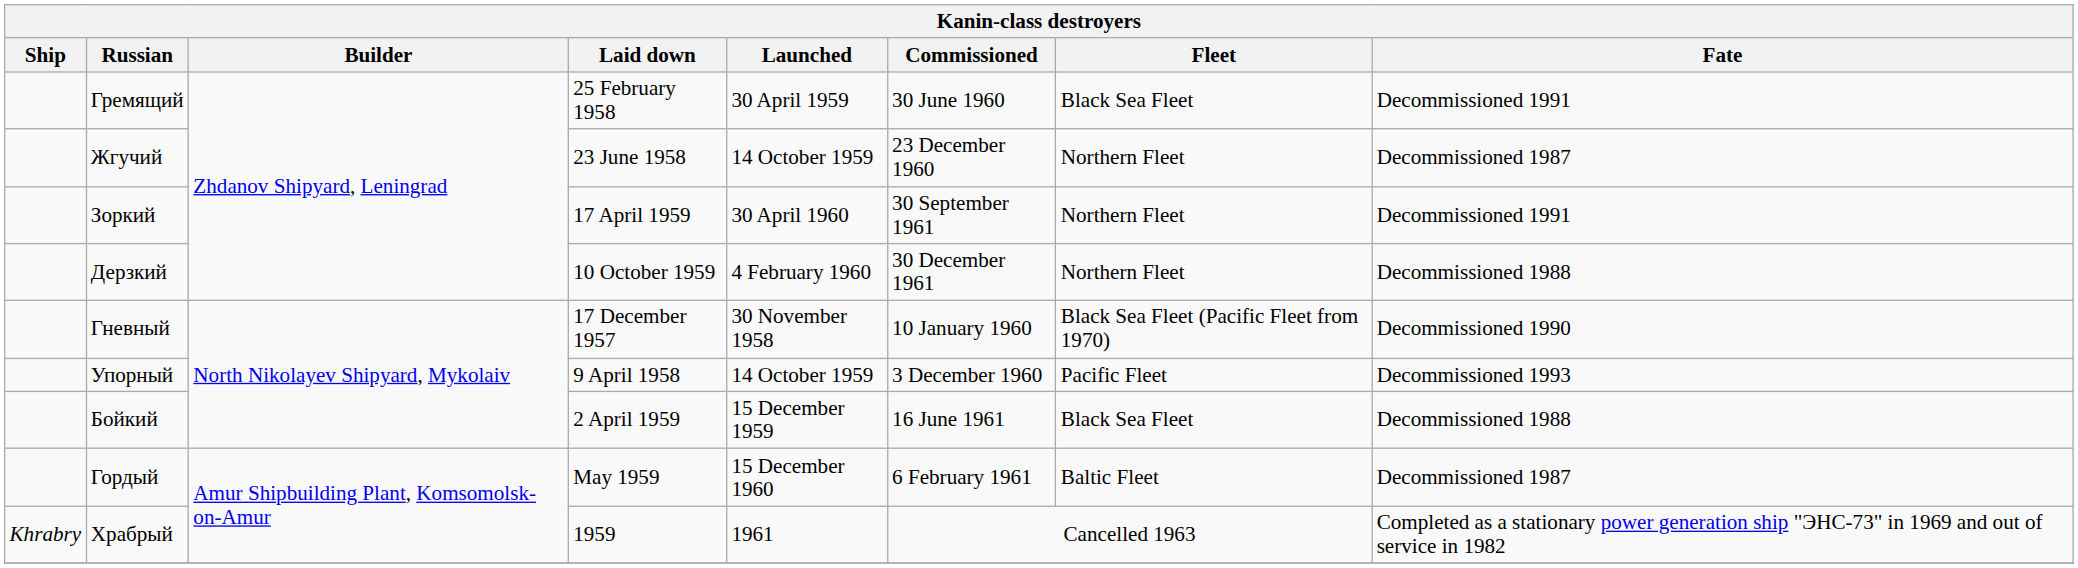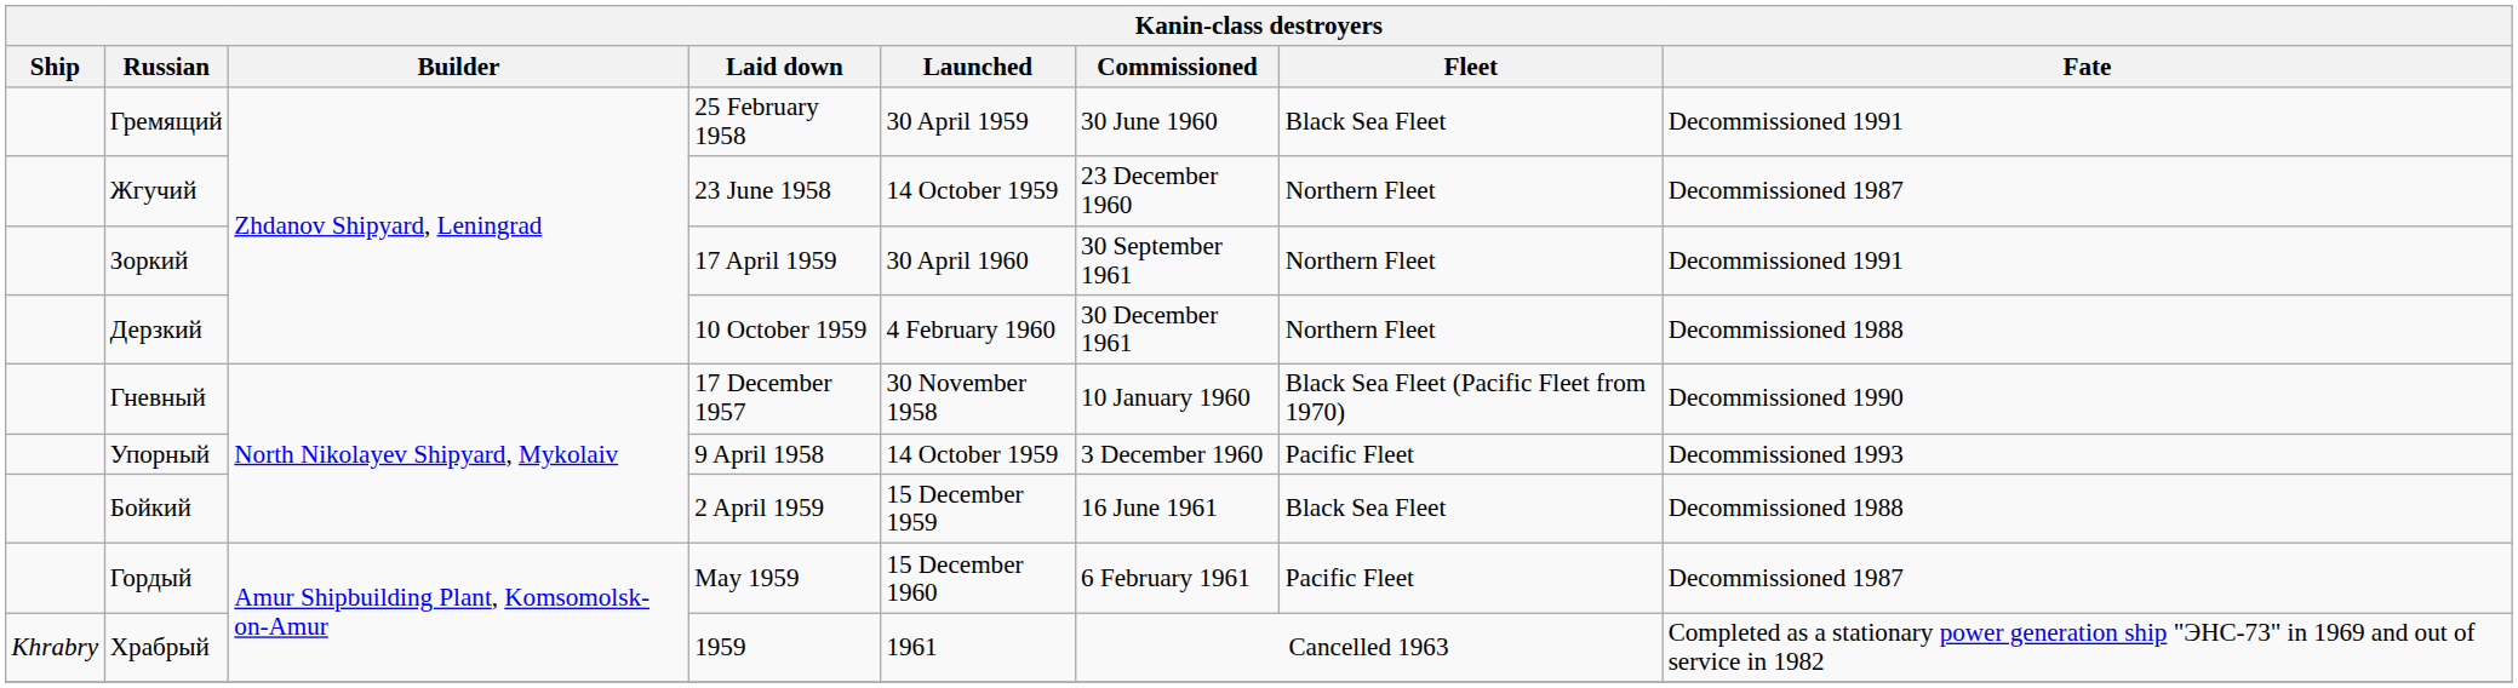Гордый | Fleet: Baltic Fleet -> Pacific Fleet
